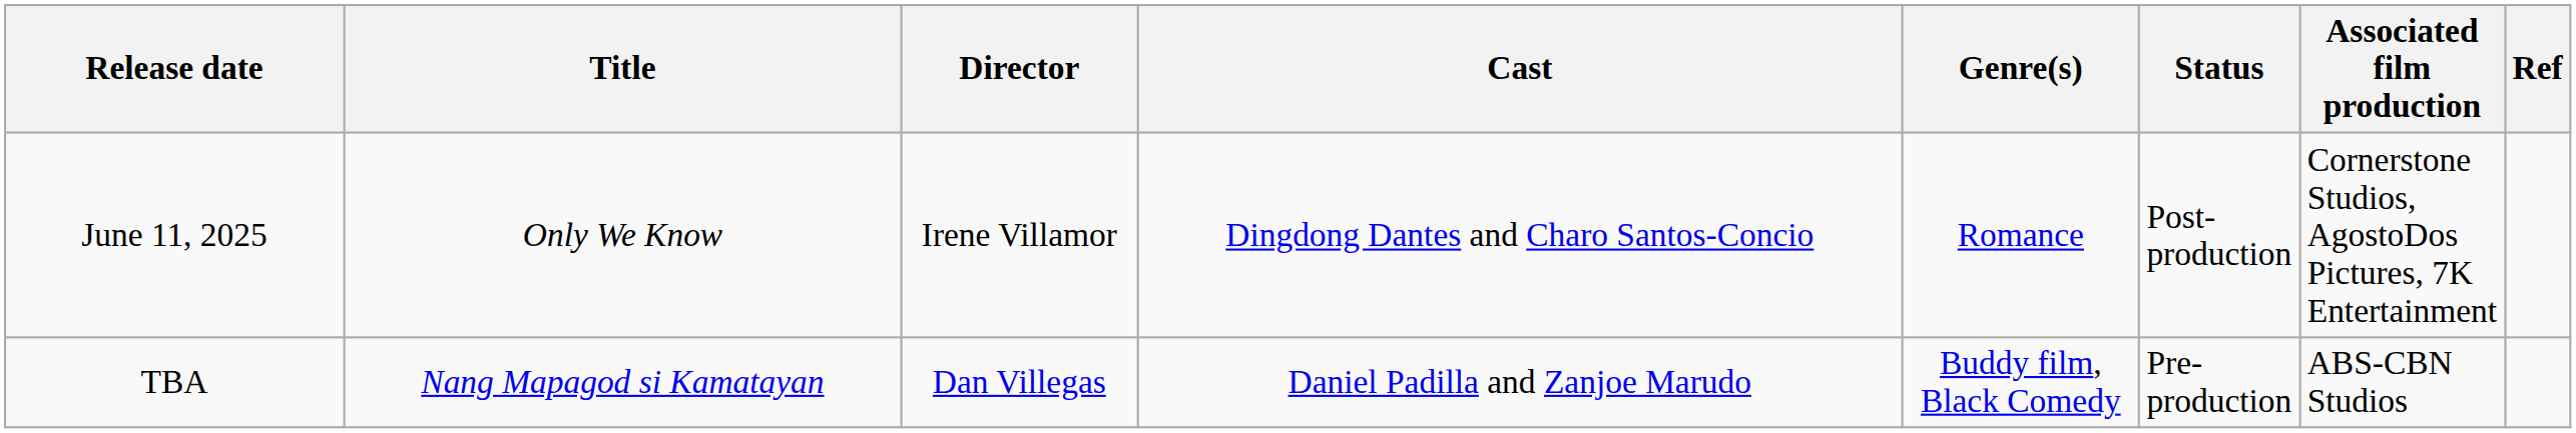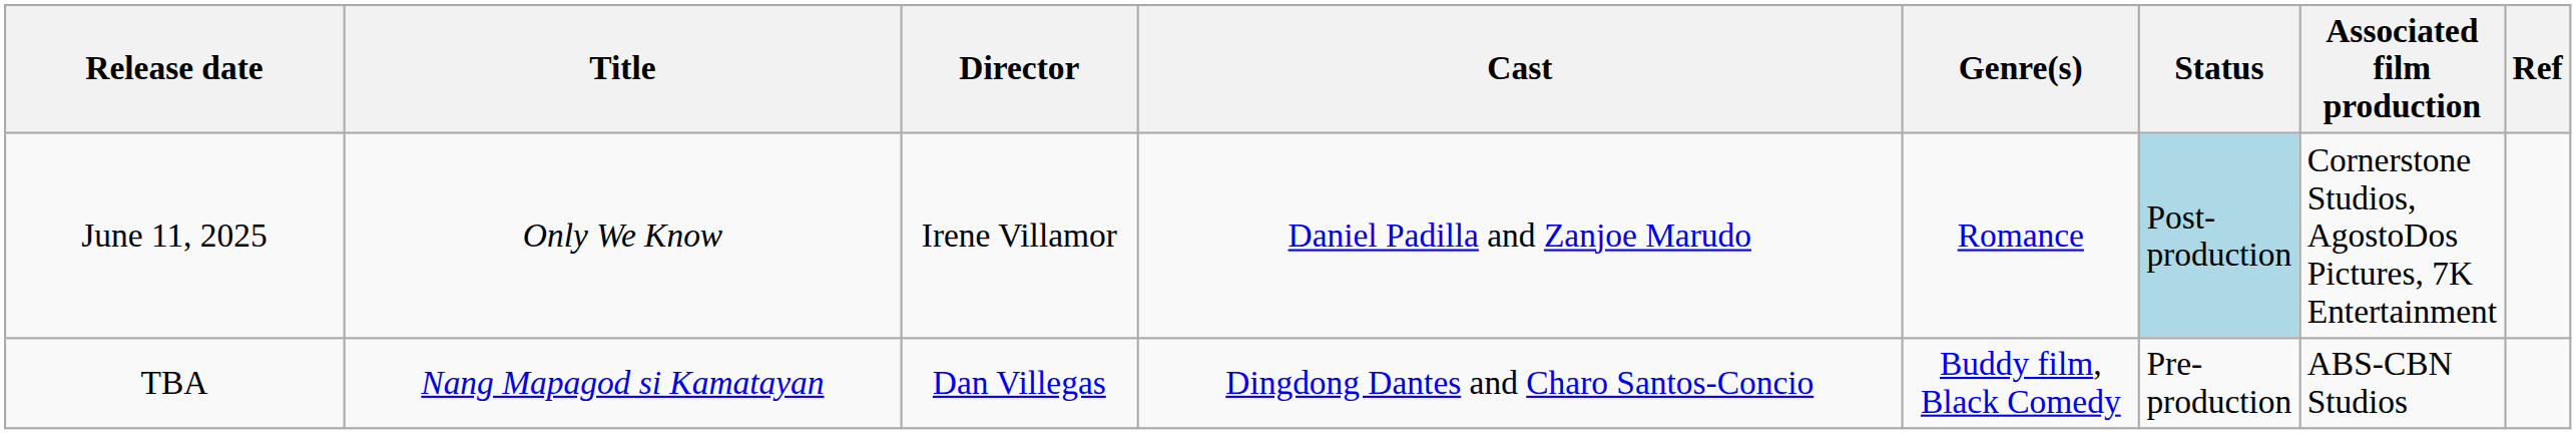June 11, 2025 | Cast: Dingdong Dantes and Charo Santos-Concio -> Daniel Padilla and Zanjoe Marudo
June 11, 2025 | Status: no background -> lightblue background
TBA | Cast: Daniel Padilla and Zanjoe Marudo -> Dingdong Dantes and Charo Santos-Concio
